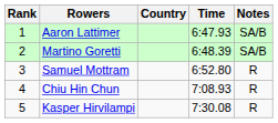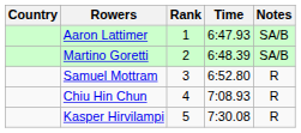columns swapped: Rank <-> Country
